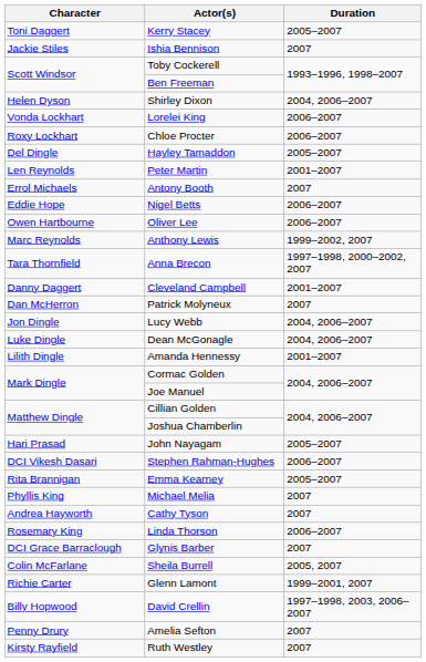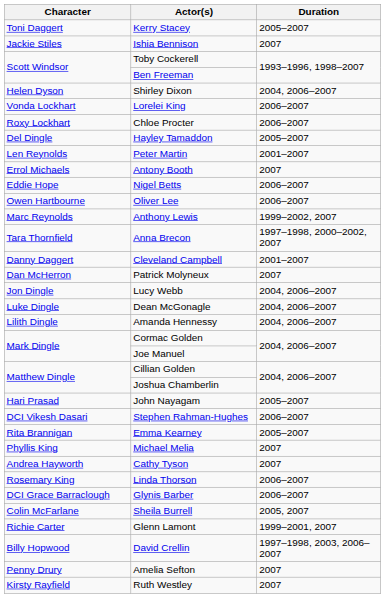Amanda Hennessy | Duration: 2001–2007 -> 2004, 2006–2007
Glynis Barber | Duration: 2007 -> 2006–2007
